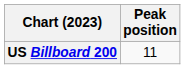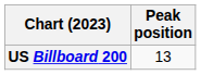US Billboard 200 | Peak position: 11 -> 13
